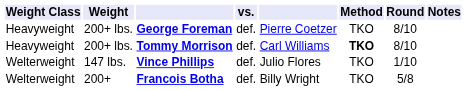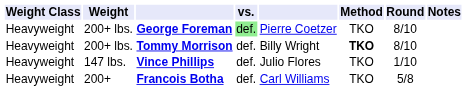George Foreman | vs.: no background -> lightgreen background
Tommy Morrison | column 5: Carl Williams -> Billy Wright
Vince Phillips | Weight Class: Welterweight -> Heavyweight
Francois Botha | Weight Class: Welterweight -> Heavyweight
Francois Botha | column 5: Billy Wright -> Carl Williams
